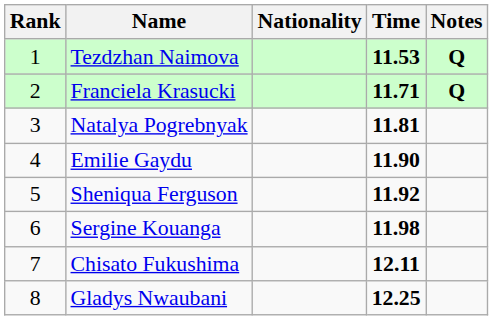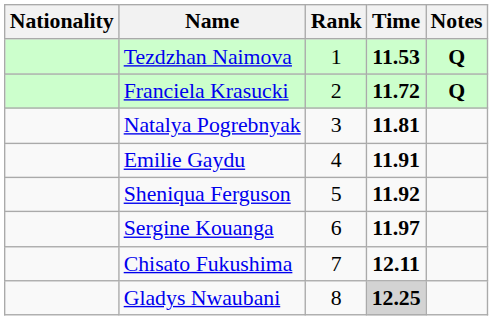columns swapped: Rank <-> Nationality
Franciela Krasucki | Time: 11.71 -> 11.72
Emilie Gaydu | Time: 11.90 -> 11.91
Sergine Kouanga | Time: 11.98 -> 11.97
Gladys Nwaubani | Time: no background -> lightgrey background
